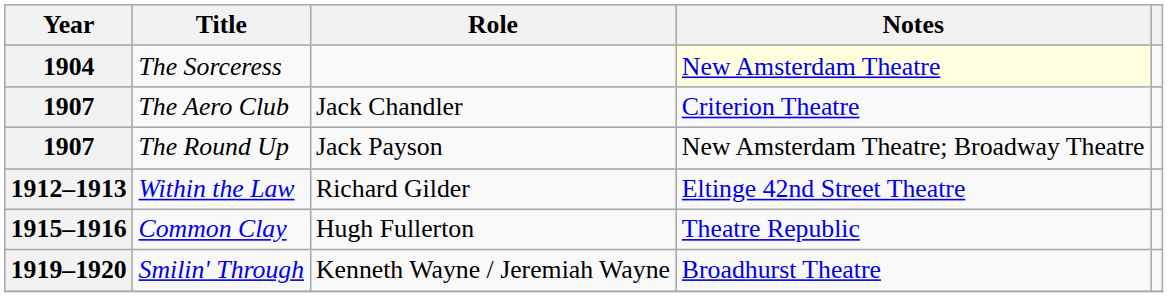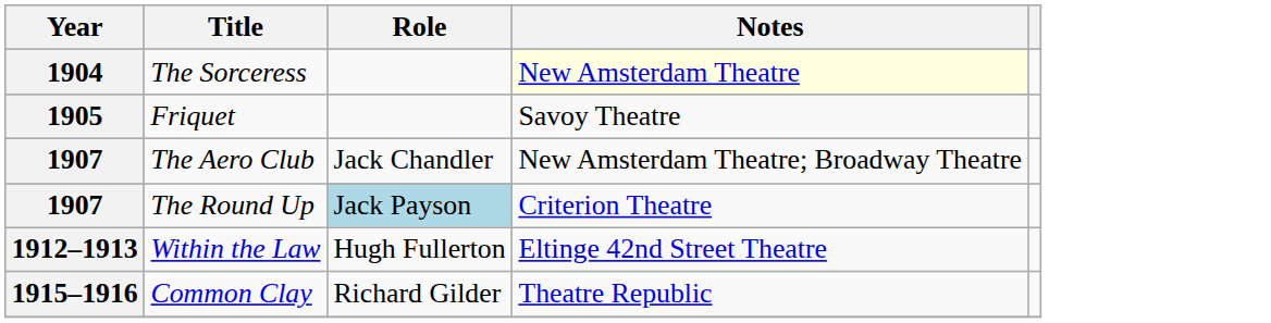+ row: 1905 | Friquet | Savoy Theatre
The Aero Club | Notes: Criterion Theatre -> New Amsterdam Theatre; Broadway Theatre
The Round Up | Role: no background -> lightblue background
The Round Up | Notes: New Amsterdam Theatre; Broadway Theatre -> Criterion Theatre
Within the Law | Role: Richard Gilder -> Hugh Fullerton
Common Clay | Role: Hugh Fullerton -> Richard Gilder
- row: 1919–1920 | Smilin' Through | Kenneth Wayne / Jeremiah Wayne | Broadhurst Theatre
